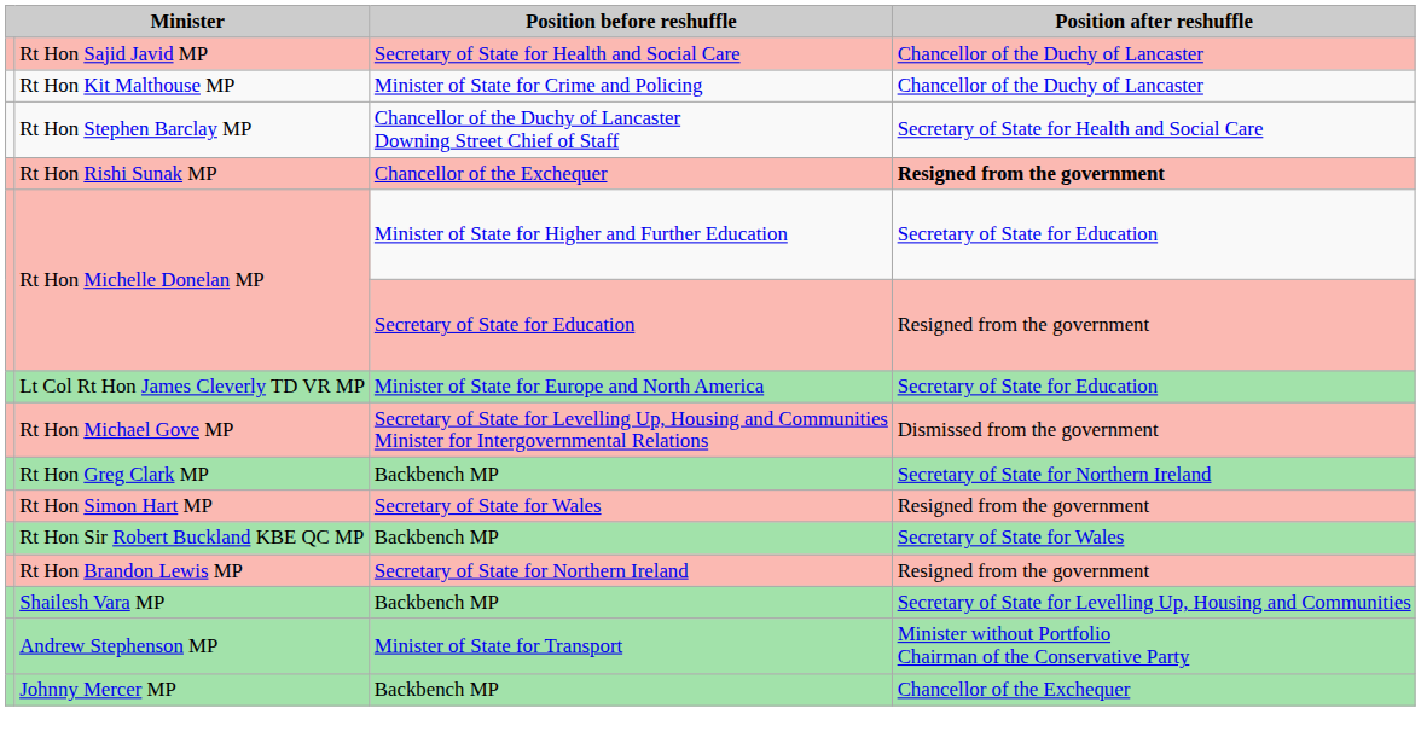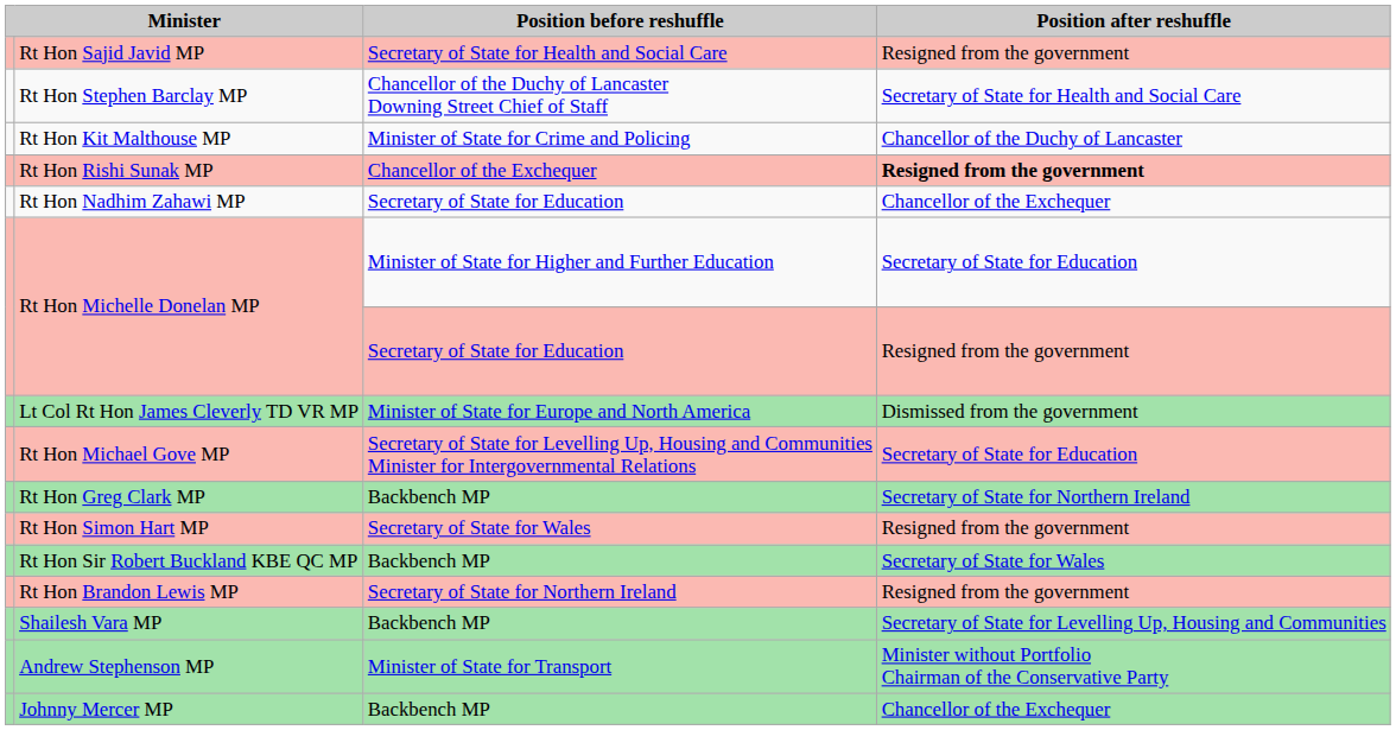Rt Hon Sajid Javid MP | Position after reshuffle: Chancellor of the Duchy of Lancaster -> Resigned from the government
rows swapped: Rt Hon Stephen Barclay MP <-> Rt Hon Kit Malthouse MP
+ row: Rt Hon Nadhim Zahawi MP | Secretary of State for Education | Chancellor of the Exchequer
Lt Col Rt Hon James Cleverly TD VR MP | Position after reshuffle: Secretary of State for Education -> Dismissed from the government
Rt Hon Michael Gove MP | Position after reshuffle: Dismissed from the government -> Secretary of State for Education
